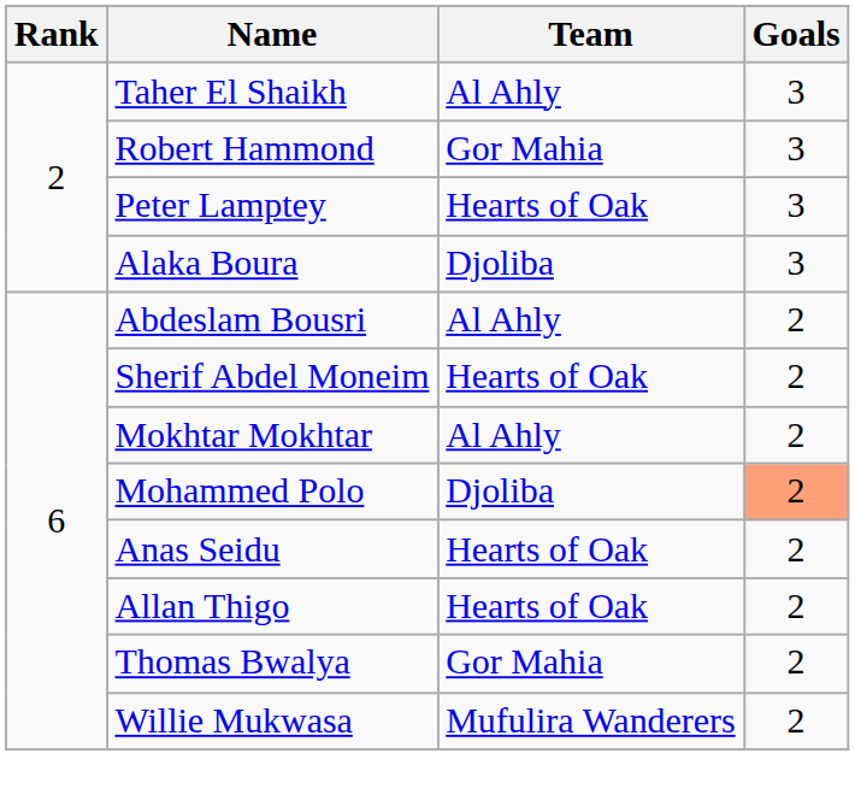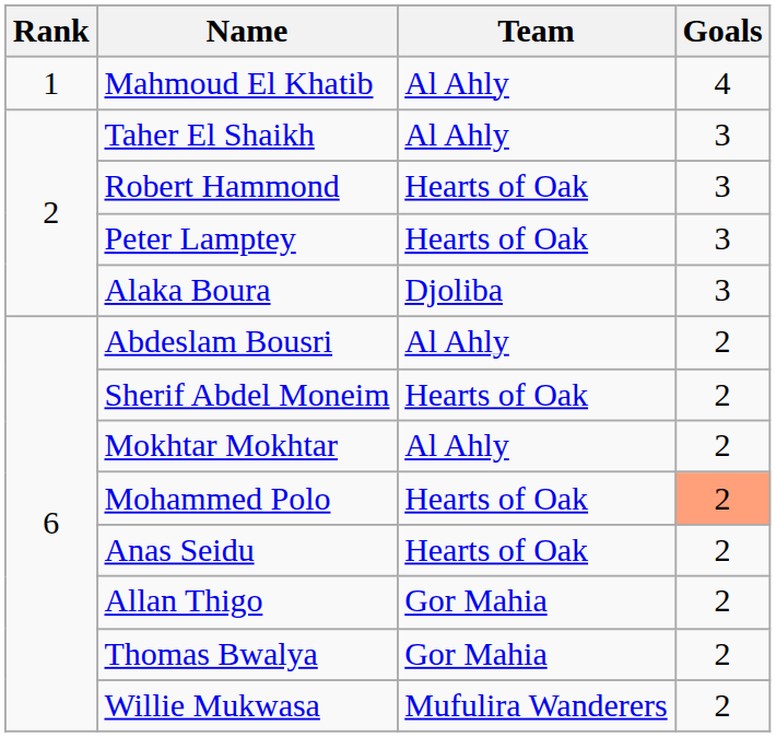+ row: 1 | Mahmoud El Khatib | Al Ahly | 4
Robert Hammond | Team: Gor Mahia -> Hearts of Oak
Mohammed Polo | Team: Djoliba -> Hearts of Oak
Allan Thigo | Team: Hearts of Oak -> Gor Mahia
